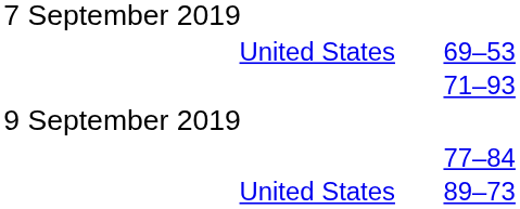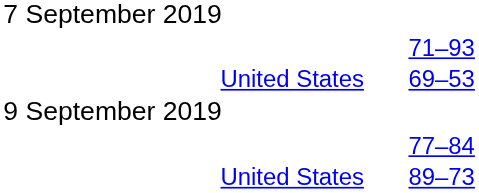rows swapped: 71–93 <-> 69–53
